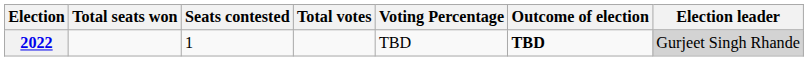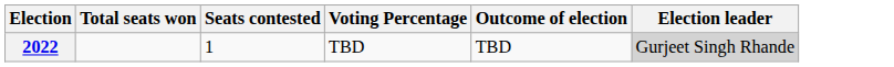- column: Total votes
2022 | Outcome of election: bold -> normal
